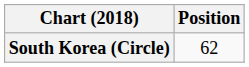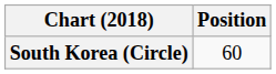South Korea (Circle) | Position: 62 -> 60
